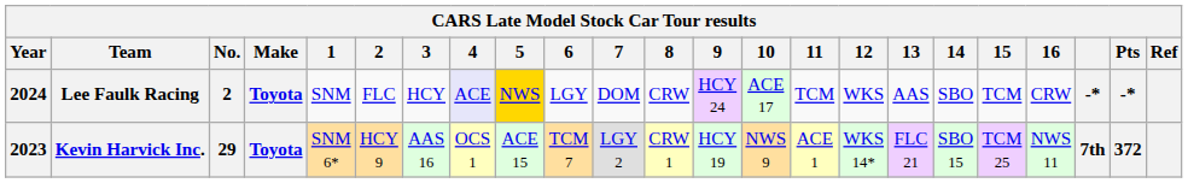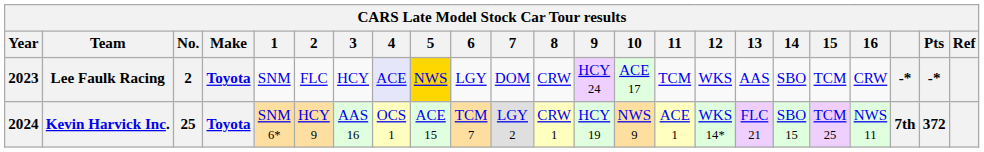Lee Faulk Racing | Year: 2024 -> 2023
Kevin Harvick Inc. | Year: 2023 -> 2024
Kevin Harvick Inc. | No.: 29 -> 25
